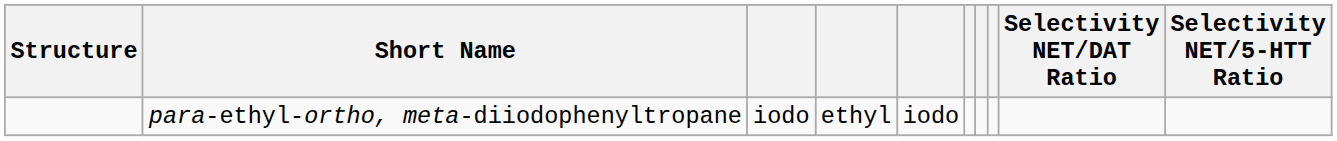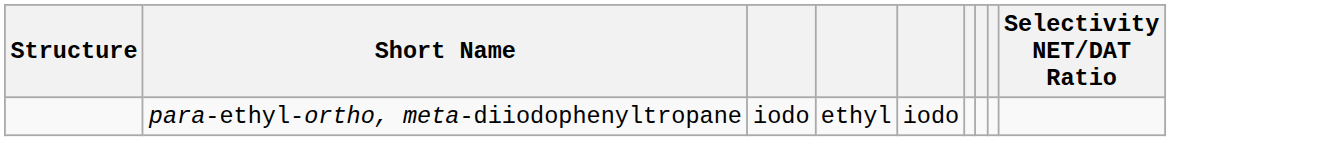- column: Selectivity NET/5-HTT Ratio
